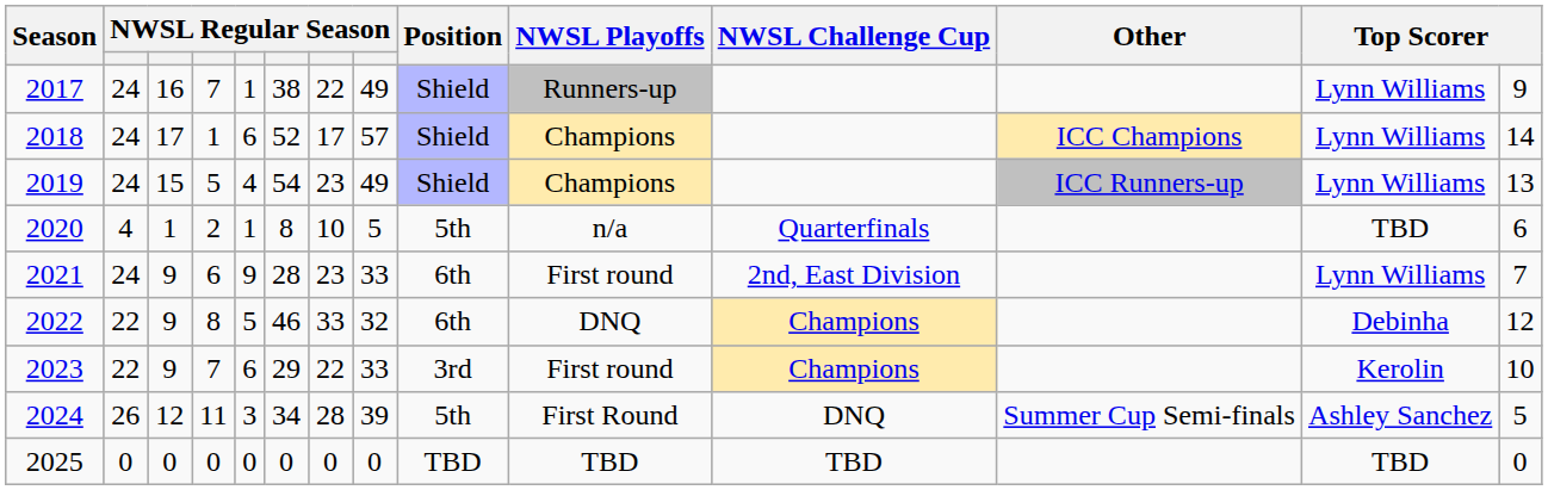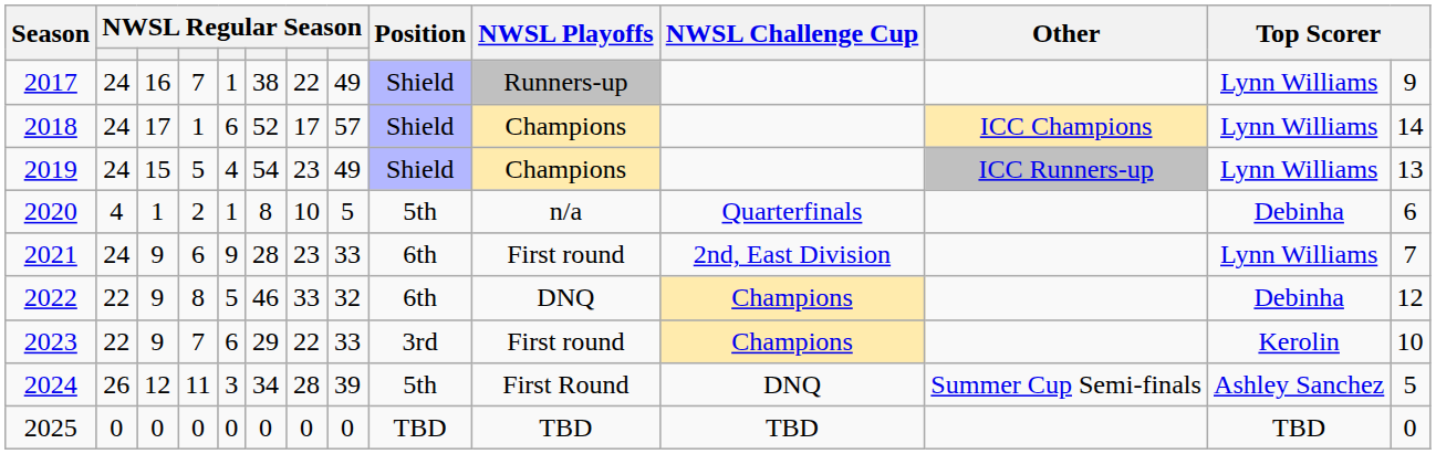2020 | column 13: TBD -> Debinha
